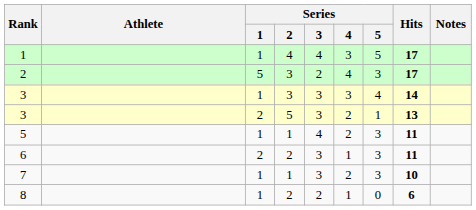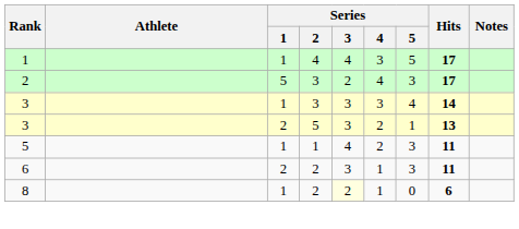- row: 7 | 1 | 1 | 3 | 2 | 3 | 10
8 | Series / 3: no background -> lightyellow background
